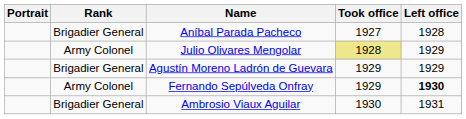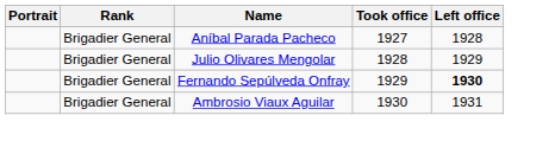Julio Olivares Mengolar | Rank: Army Colonel -> Brigadier General
Julio Olivares Mengolar | Took office: khaki background -> no background
- row: Brigadier General | Agustín Moreno Ladrón de Guevara | 1929 | 1929
Fernando Sepúlveda Onfray | Rank: Army Colonel -> Brigadier General
